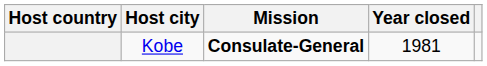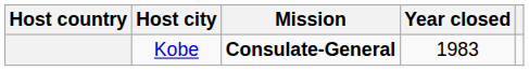Kobe | Year closed: 1981 -> 1983
